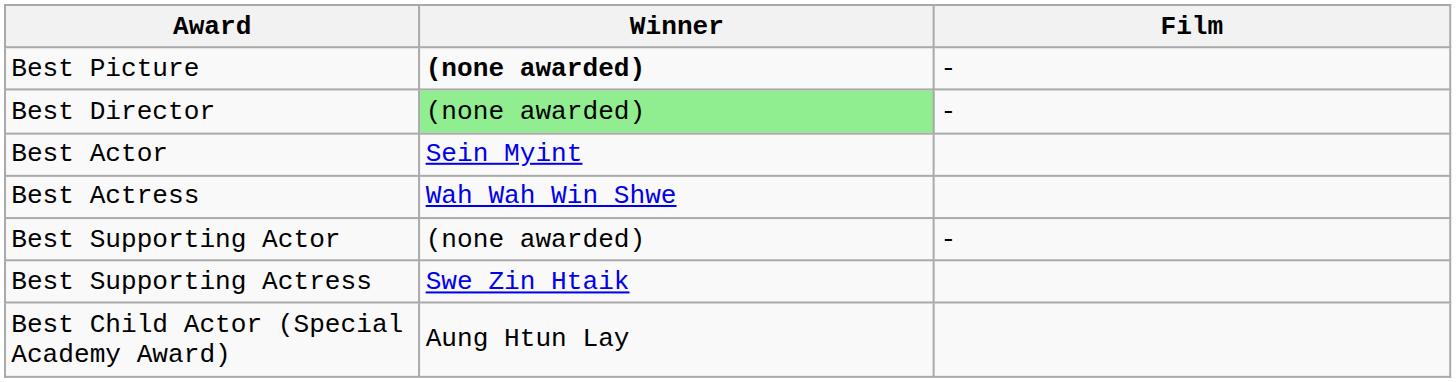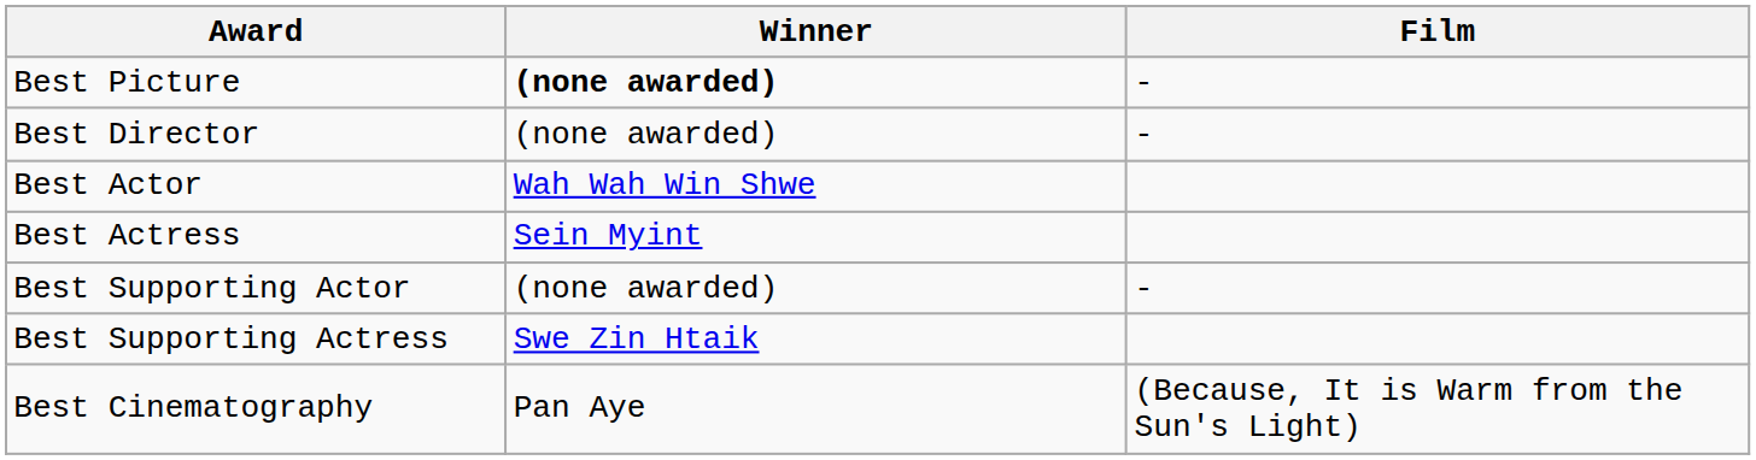Best Director | Winner: lightgreen background -> no background
Best Actor | Winner: Sein Myint -> Wah Wah Win Shwe
Best Actress | Winner: Wah Wah Win Shwe -> Sein Myint
+ row: Best Cinematography | Pan Aye | (Because, It is Warm from the Sun's Light)
- row: Best Child Actor (Special Academy Award) | Aung Htun Lay
